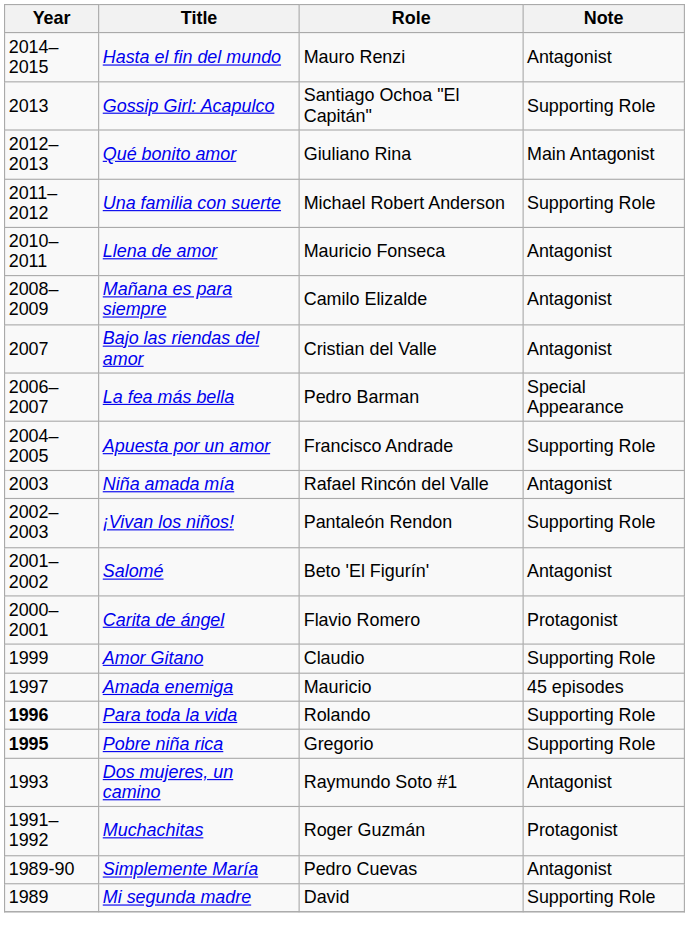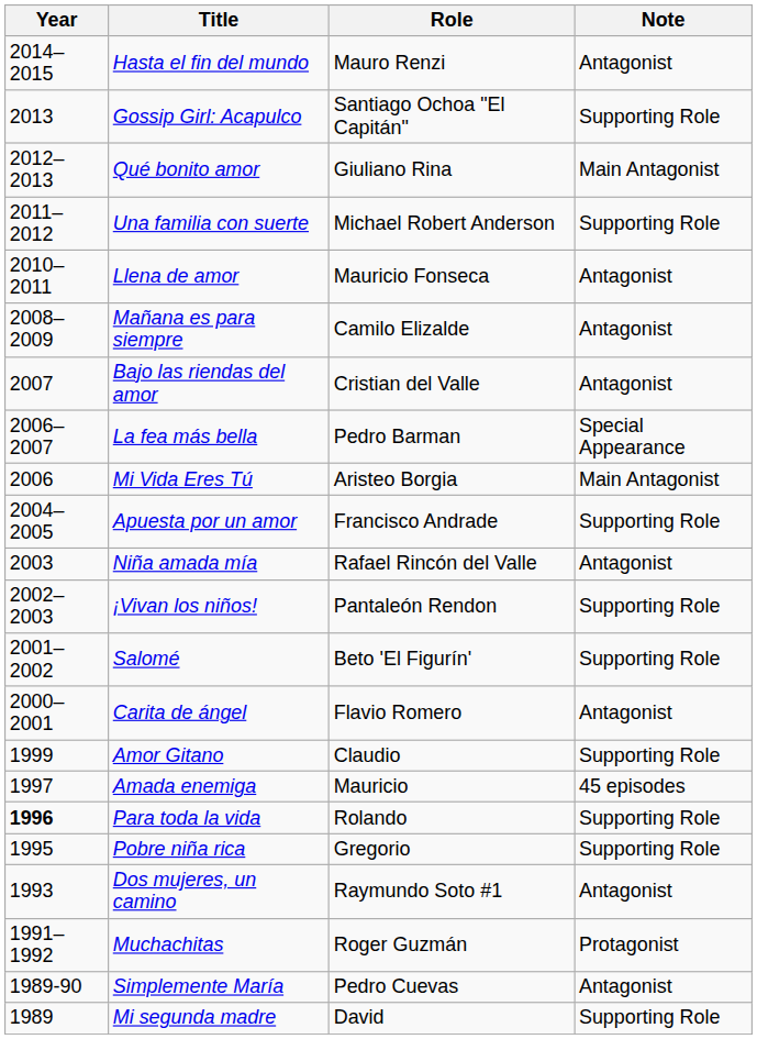+ row: 2006 | Mi Vida Eres Tú | Aristeo Borgia | Main Antagonist
Salomé | Note: Antagonist -> Supporting Role
Carita de ángel | Note: Protagonist -> Antagonist
Pobre niña rica | Year: bold -> normal
